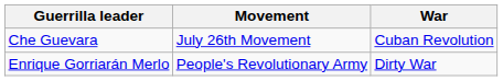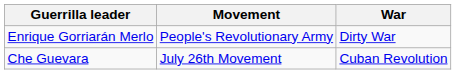rows swapped: Che Guevara <-> Enrique Gorriarán Merlo
